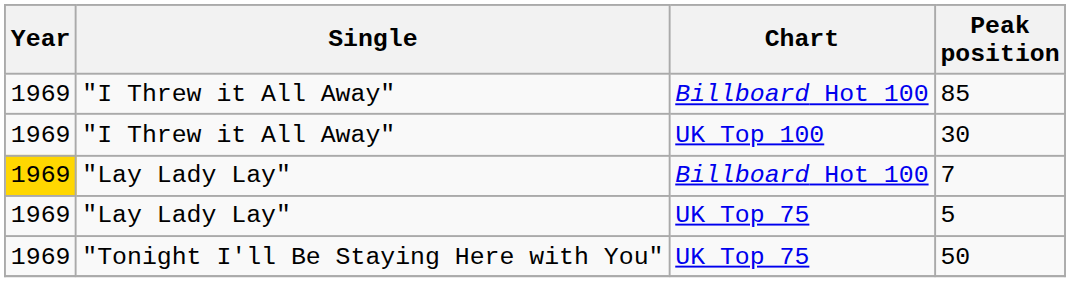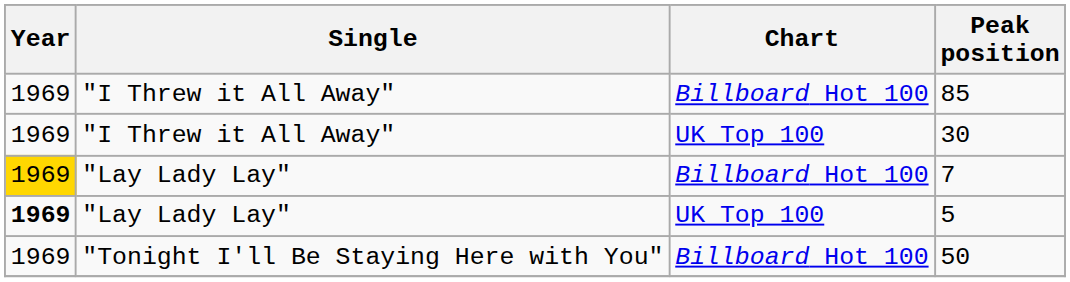5 | Year: normal -> bold
5 | Chart: UK Top 75 -> UK Top 100
50 | Chart: UK Top 75 -> Billboard Hot 100
